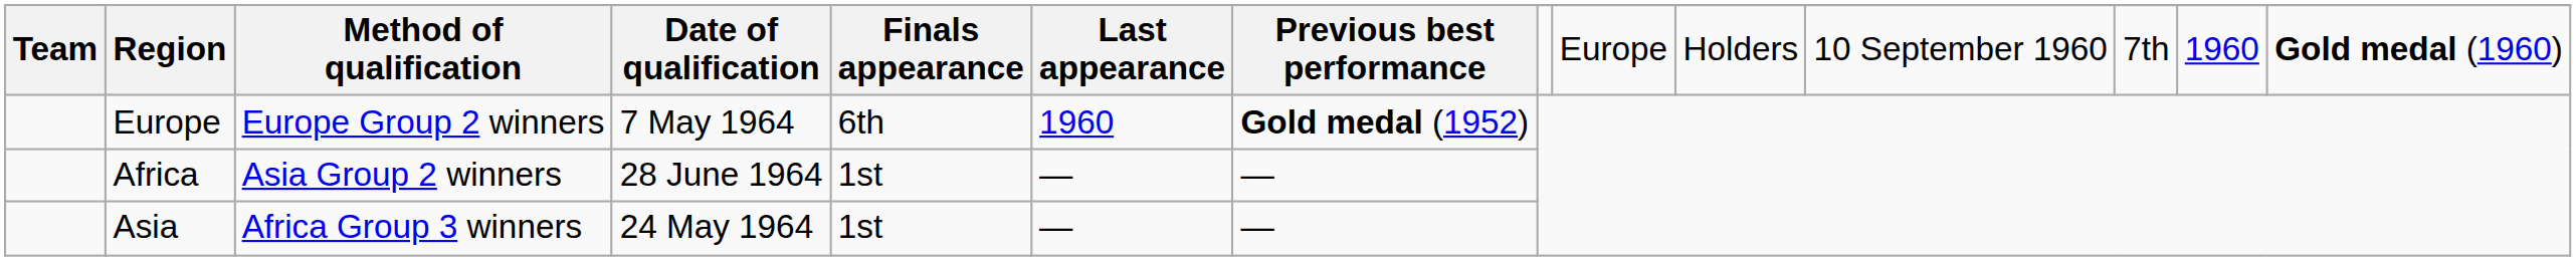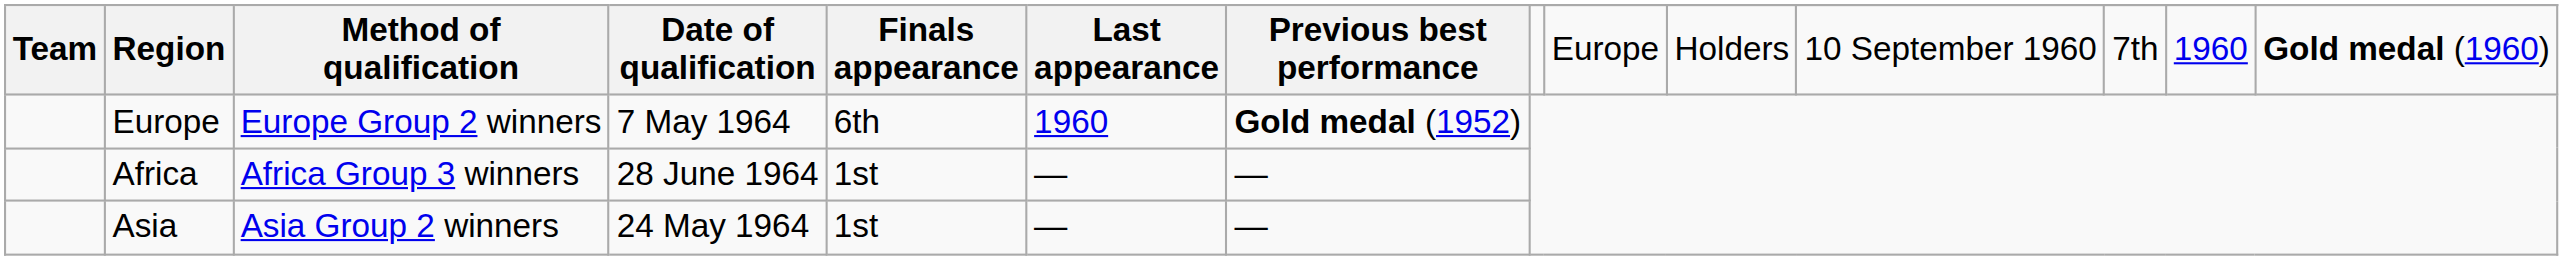Africa | Method of qualification: Asia Group 2 winners -> Africa Group 3 winners
Asia | Method of qualification: Africa Group 3 winners -> Asia Group 2 winners
